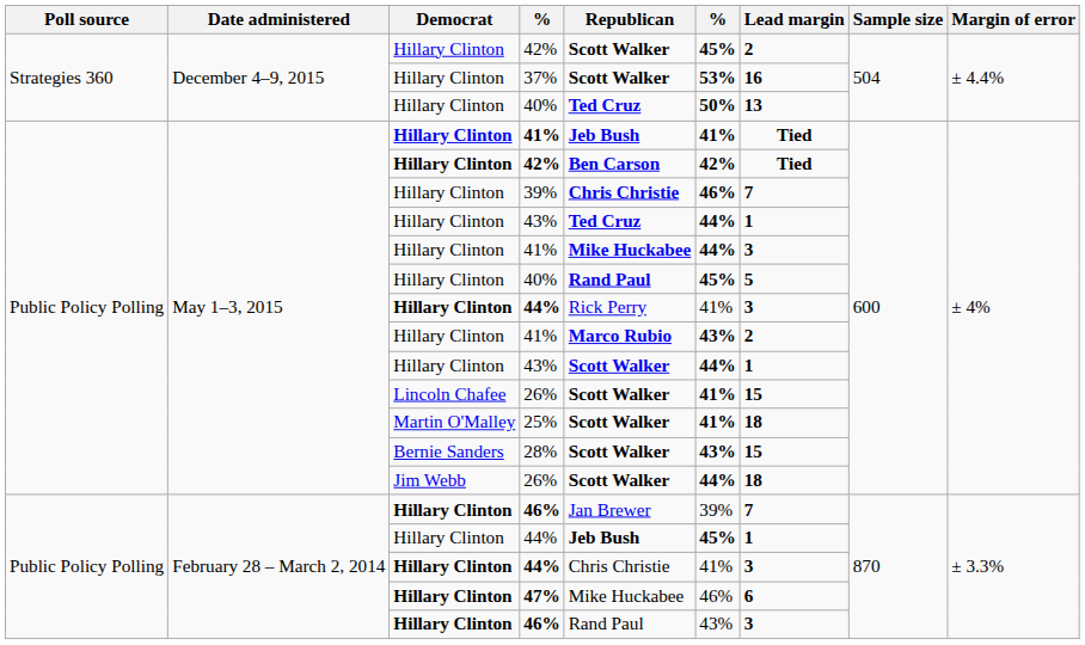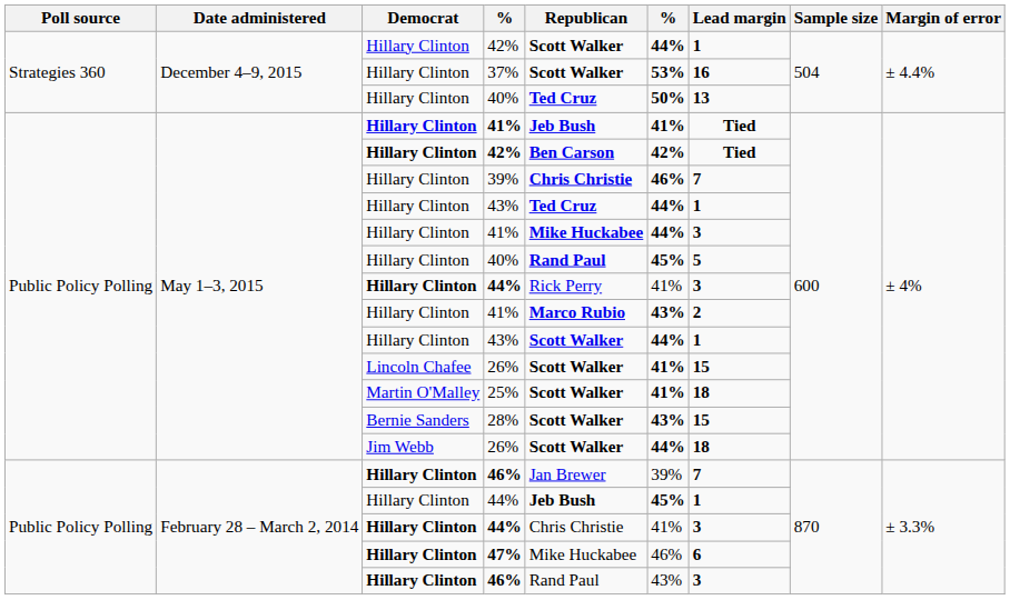December 4–9, 2015 / 42% | column 6: 45% -> 44%
December 4–9, 2015 / 42% | Lead margin: 2 -> 1
